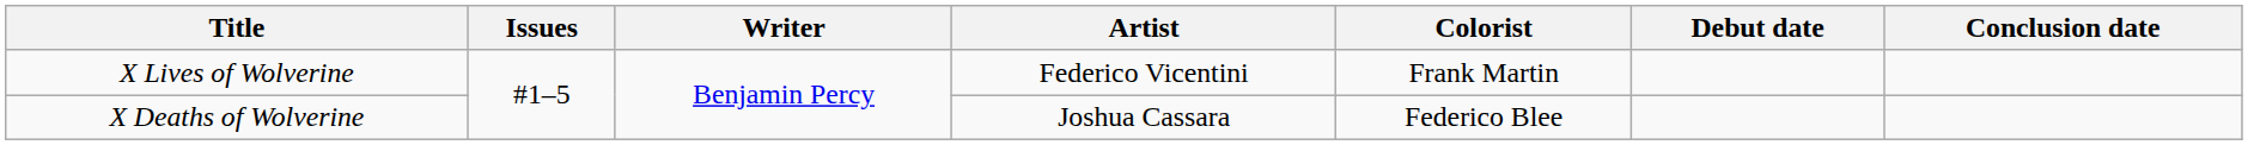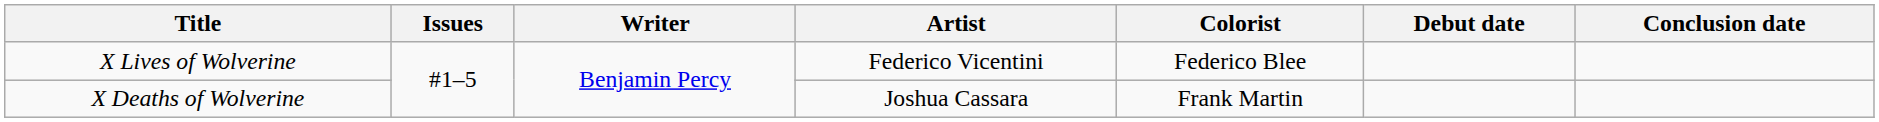X Lives of Wolverine | Colorist: Frank Martin -> Federico Blee
X Deaths of Wolverine | Colorist: Federico Blee -> Frank Martin
